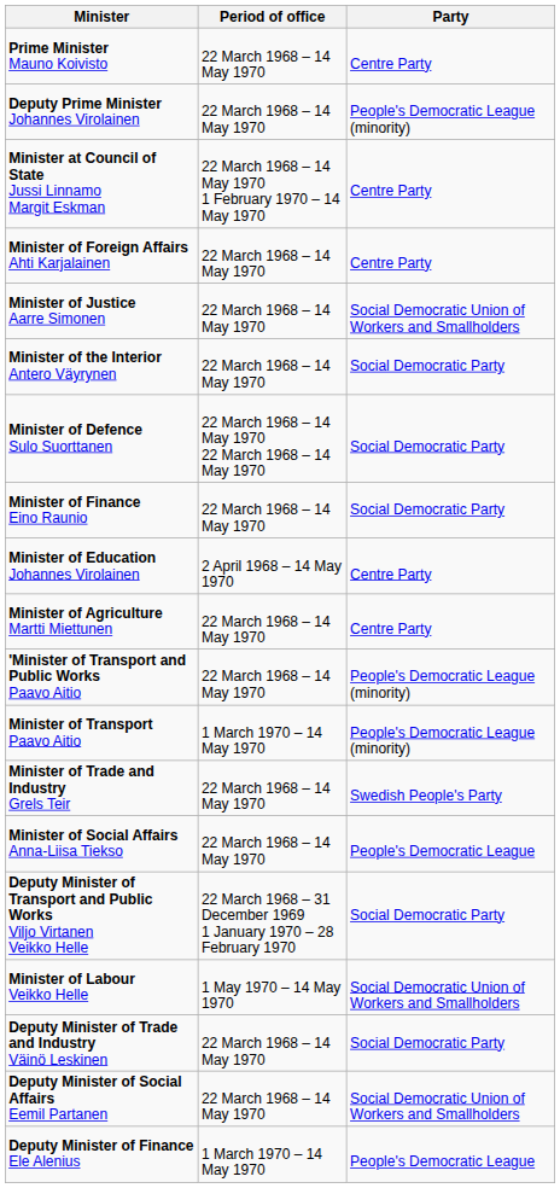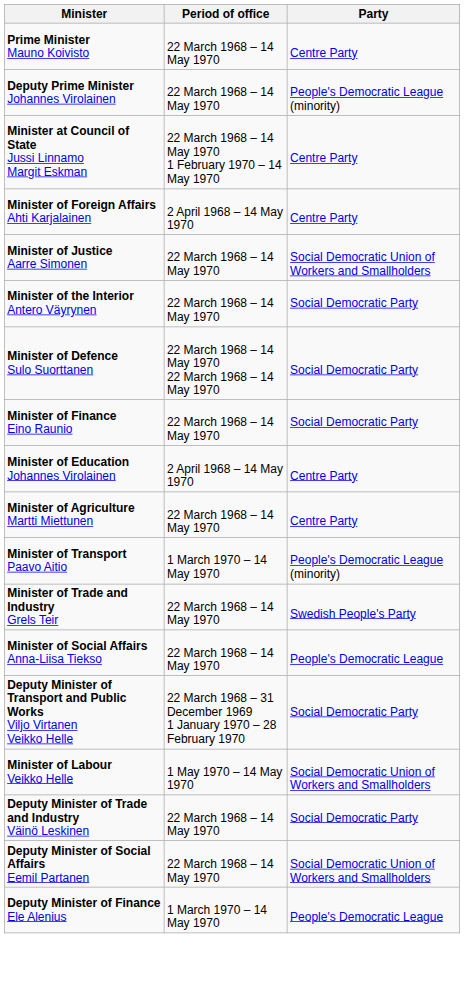Minister of Foreign Affairs Ahti Karjalainen | Period of office: 22 March 1968 – 14 May 1970 -> 2 April 1968 – 14 May 1970
- row: 'Minister of Transport and Public Works Paavo Aitio | 22 March 1968 – 14 May 1970 | People's Democratic League (minority)
